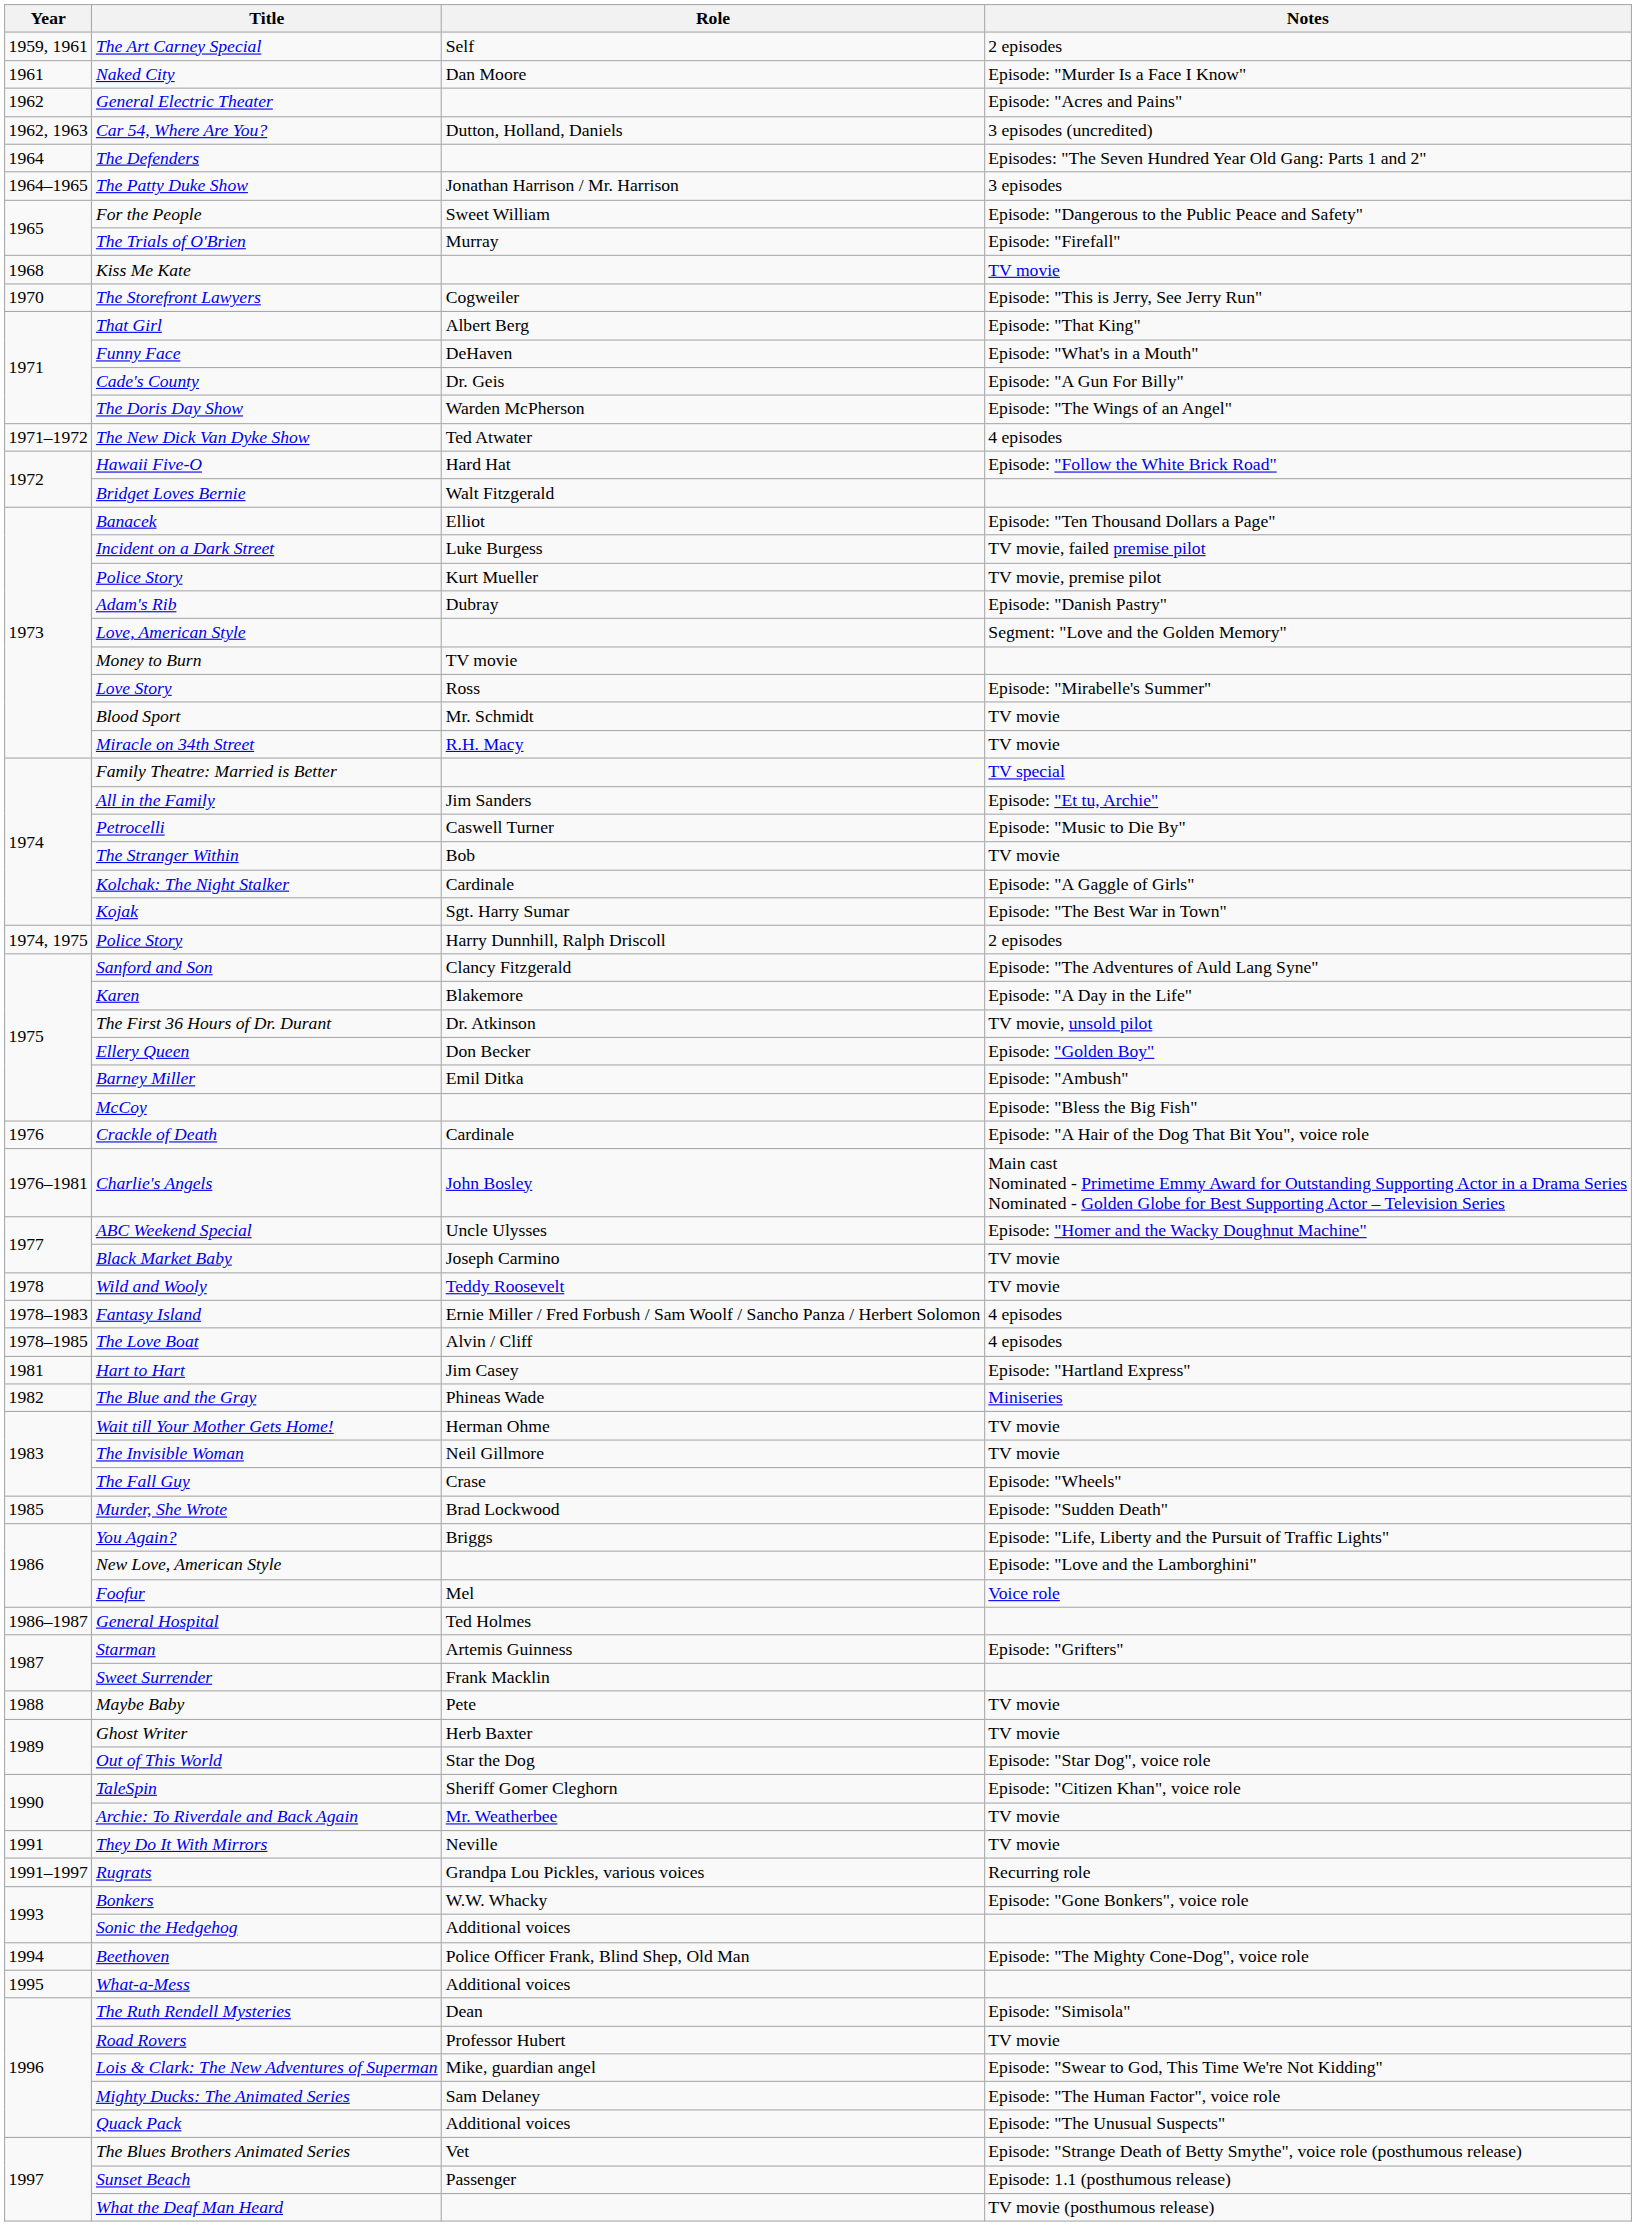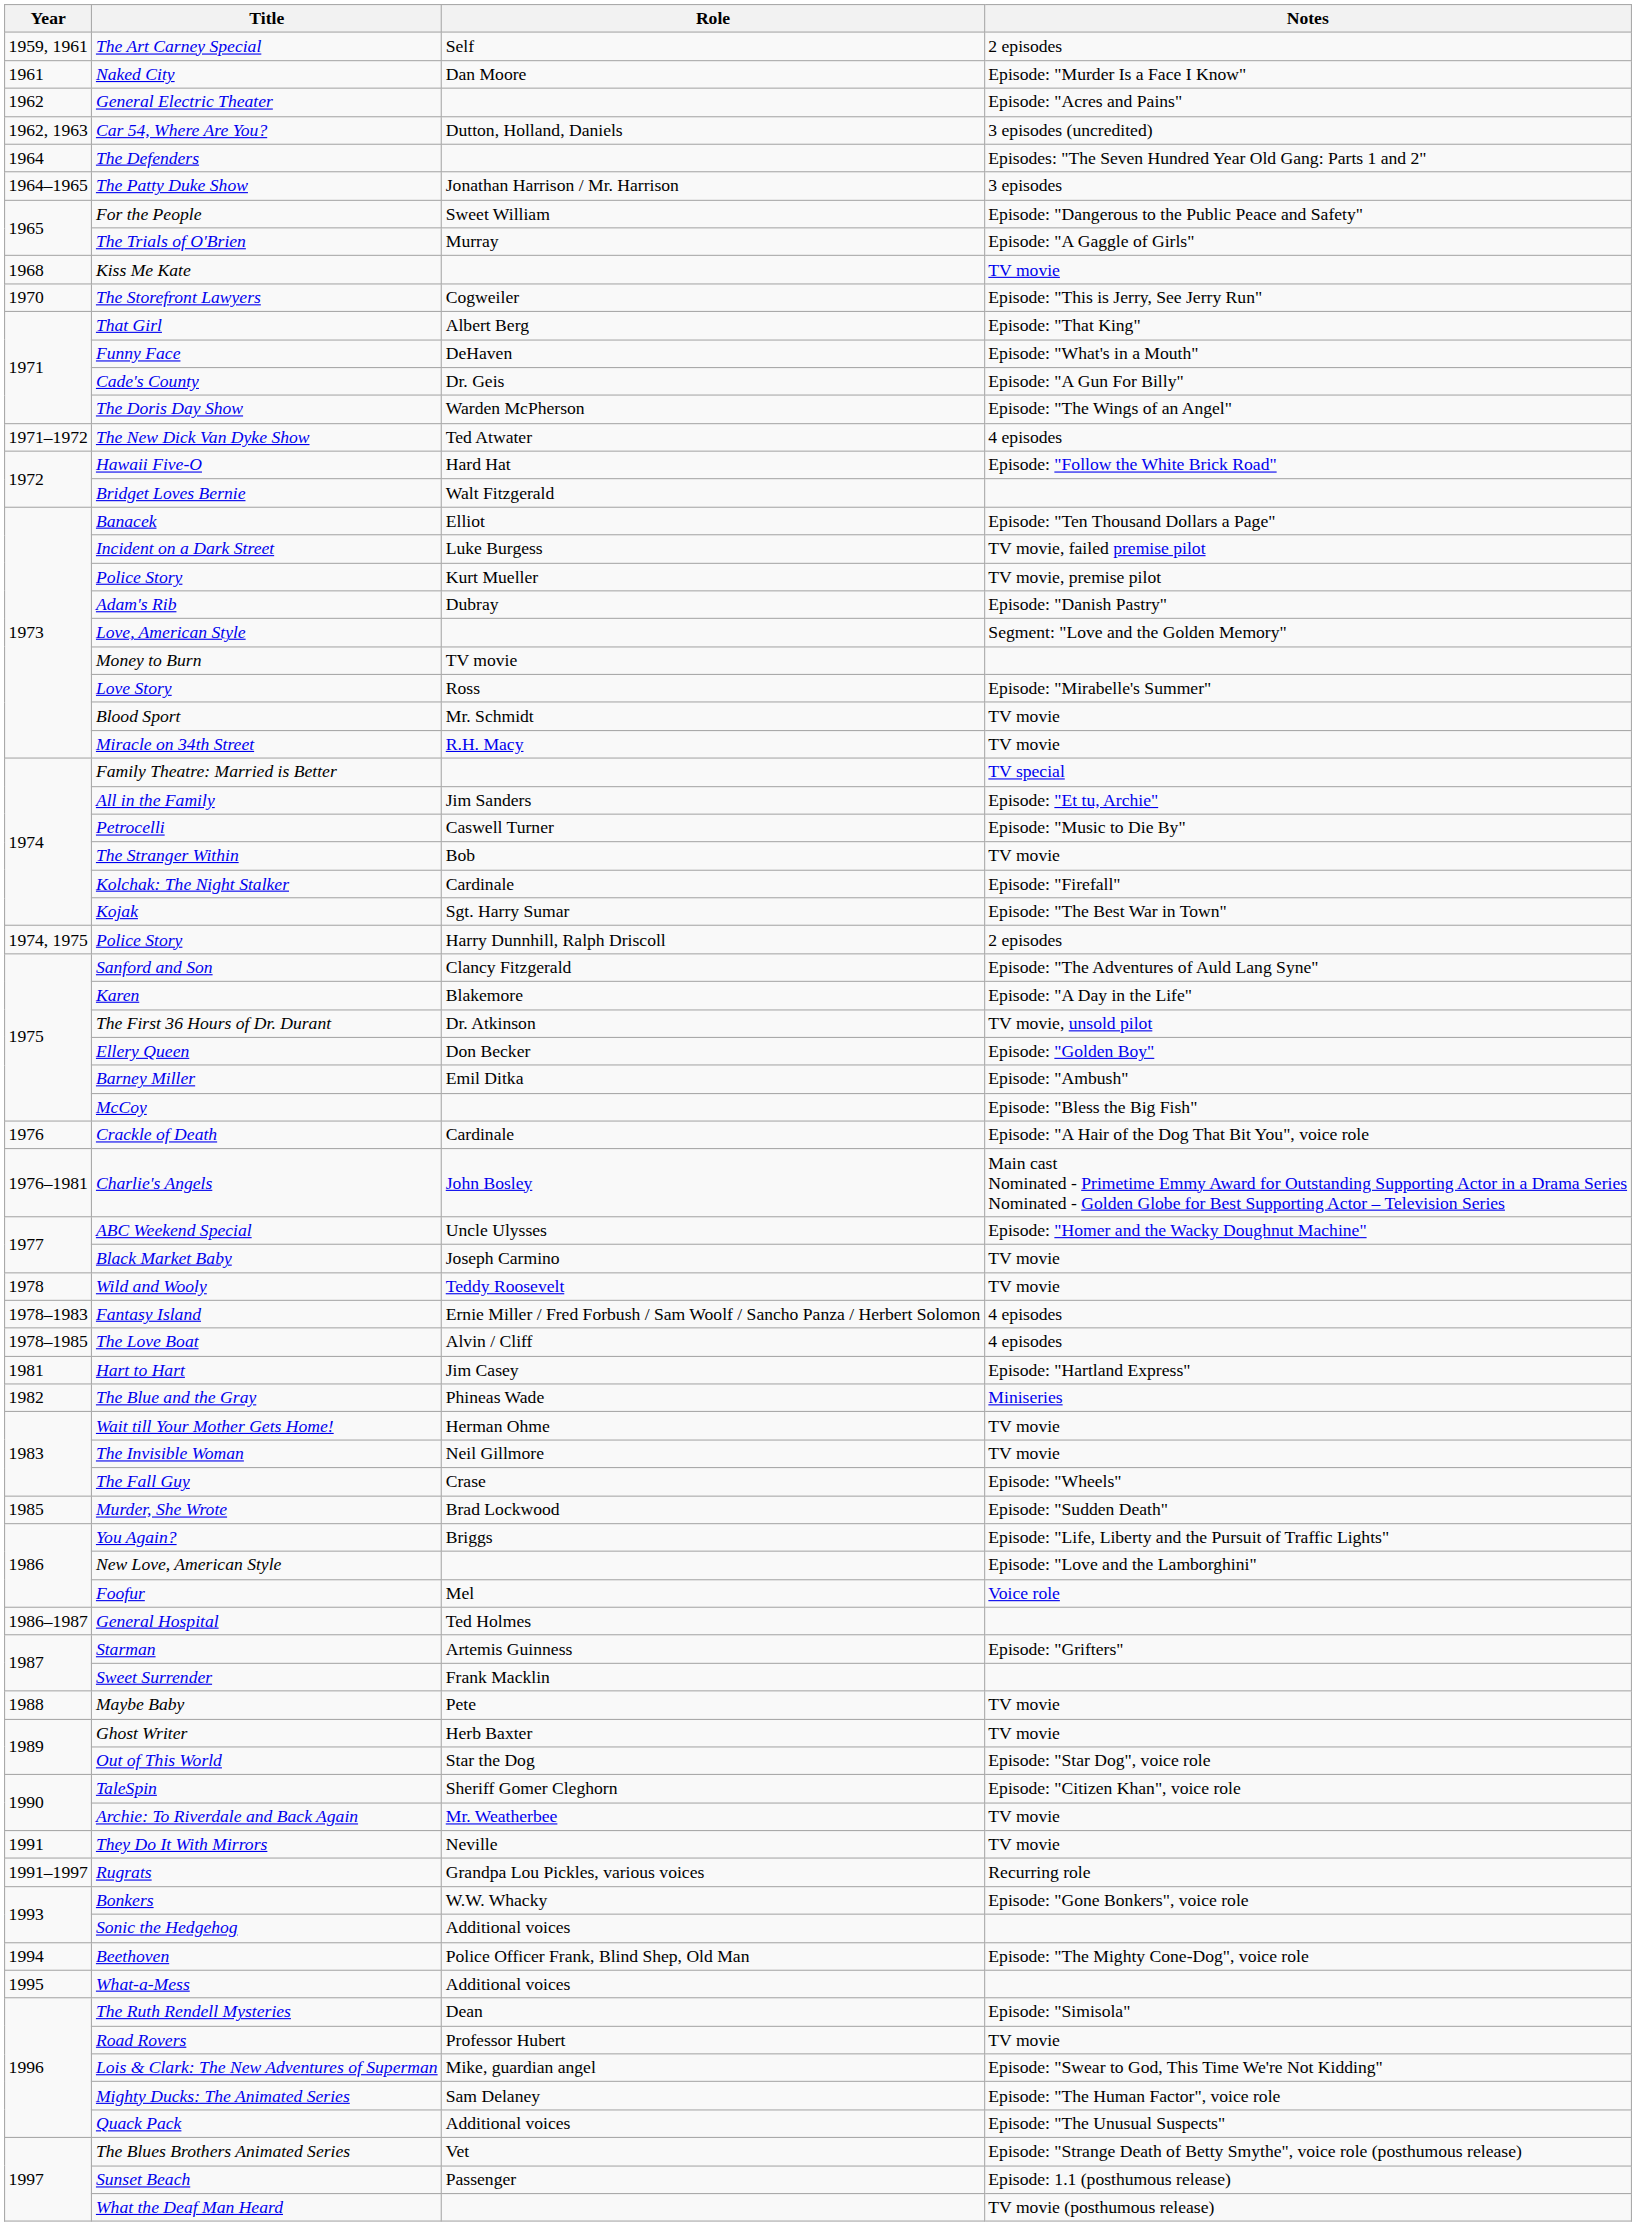The Trials of O'Brien | Notes: Episode: "Firefall" -> Episode: "A Gaggle of Girls"
Kolchak: The Night Stalker | Notes: Episode: "A Gaggle of Girls" -> Episode: "Firefall"
